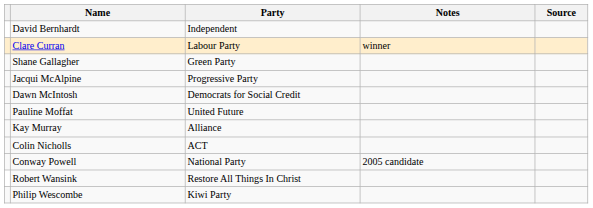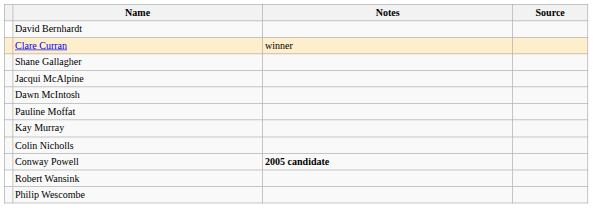- column: Party | Independent | Labour Party | Green Party | Progressive Party | Democrats for Social Credit | United Future | Alliance | ACT | National Party | Restore All Things In Christ | Kiwi Party
Conway Powell | Notes: normal -> bold
